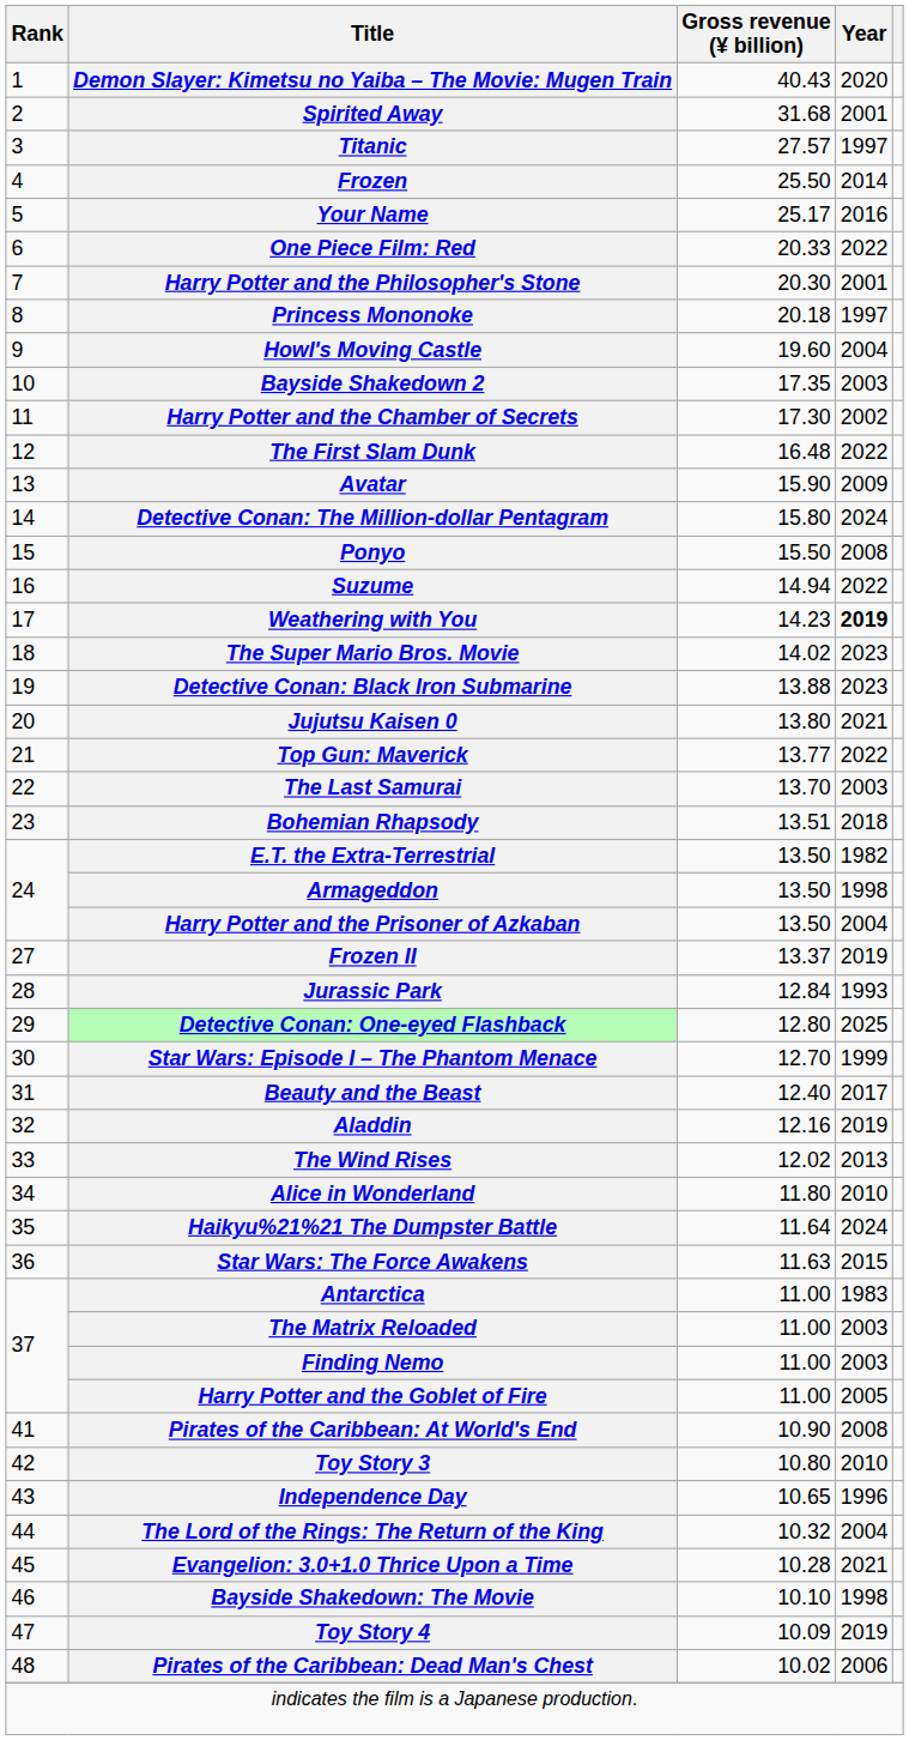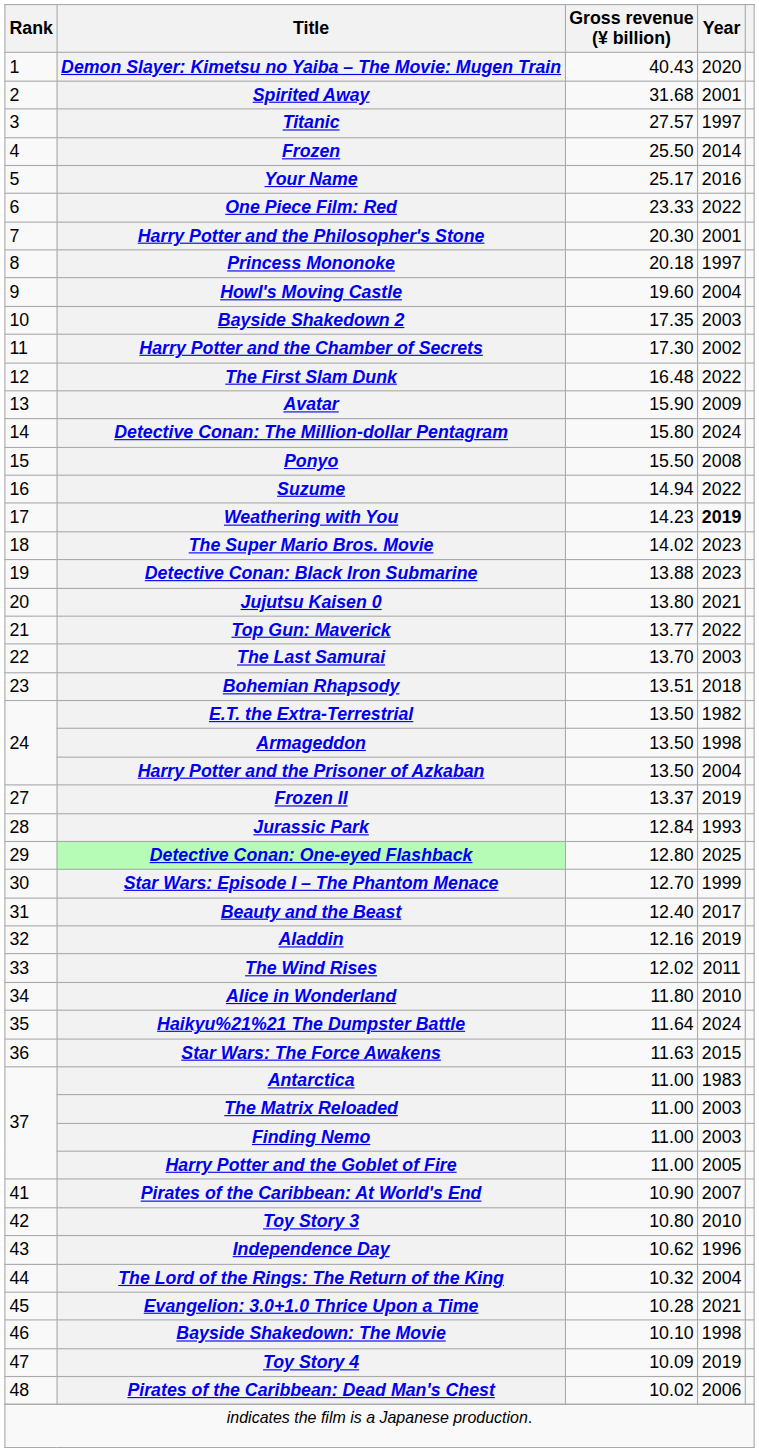One Piece Film: Red | Gross revenue (¥ billion): 20.33 -> 23.33
The Wind Rises | Year: 2013 -> 2011
Pirates of the Caribbean: At World's End | Year: 2008 -> 2007
Independence Day | Gross revenue (¥ billion): 10.65 -> 10.62
